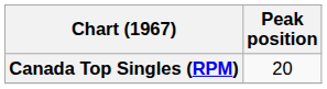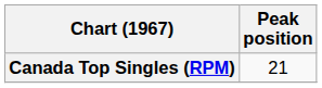Canada Top Singles (RPM) | Peak position: 20 -> 21
